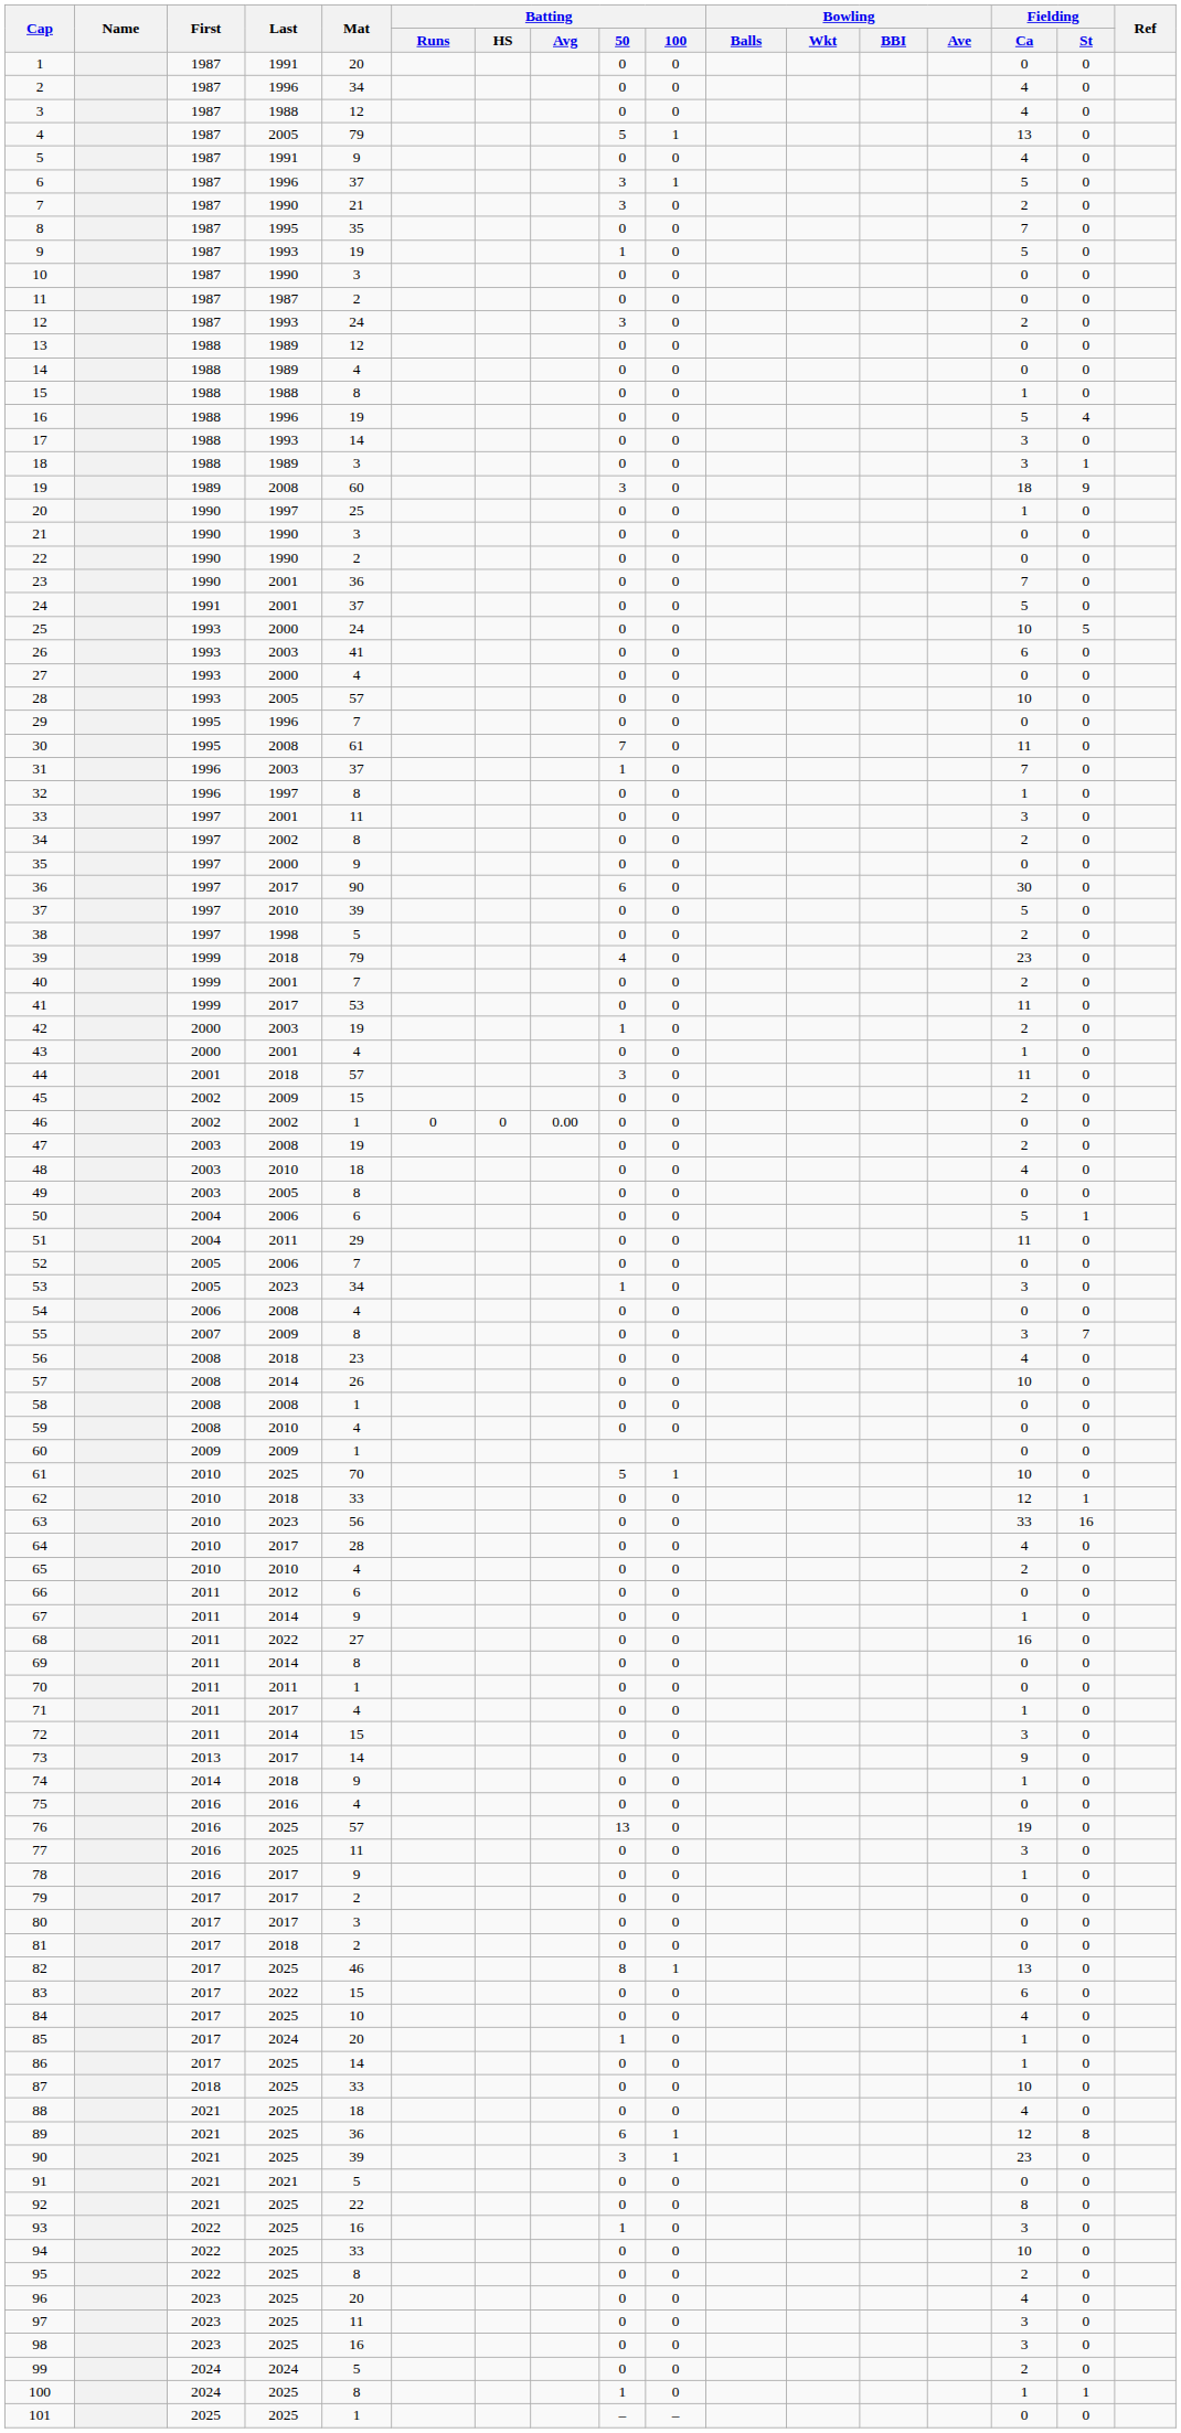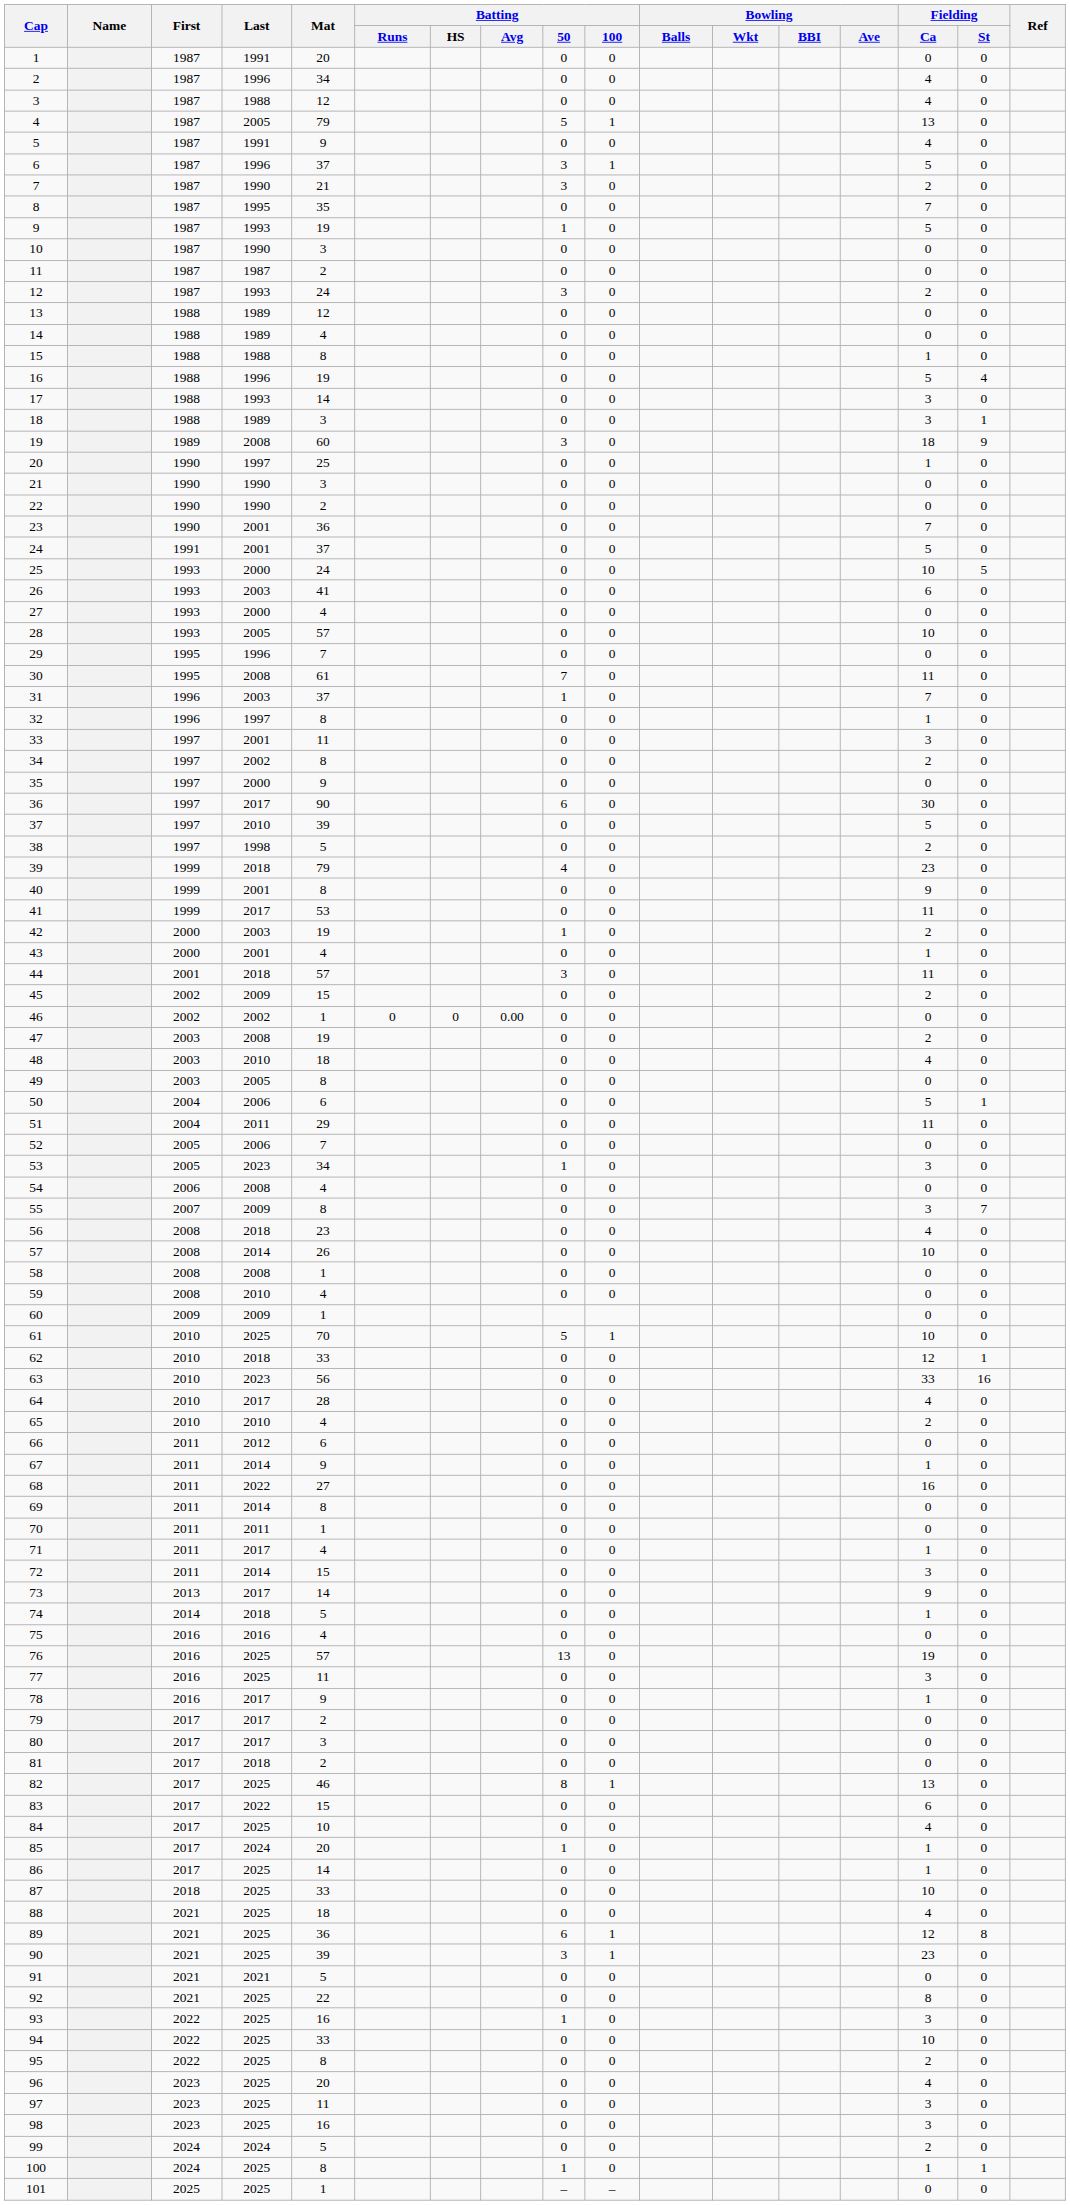40 | Mat: 7 -> 8
40 | Fielding / Ca: 2 -> 9
74 | Mat: 9 -> 5
